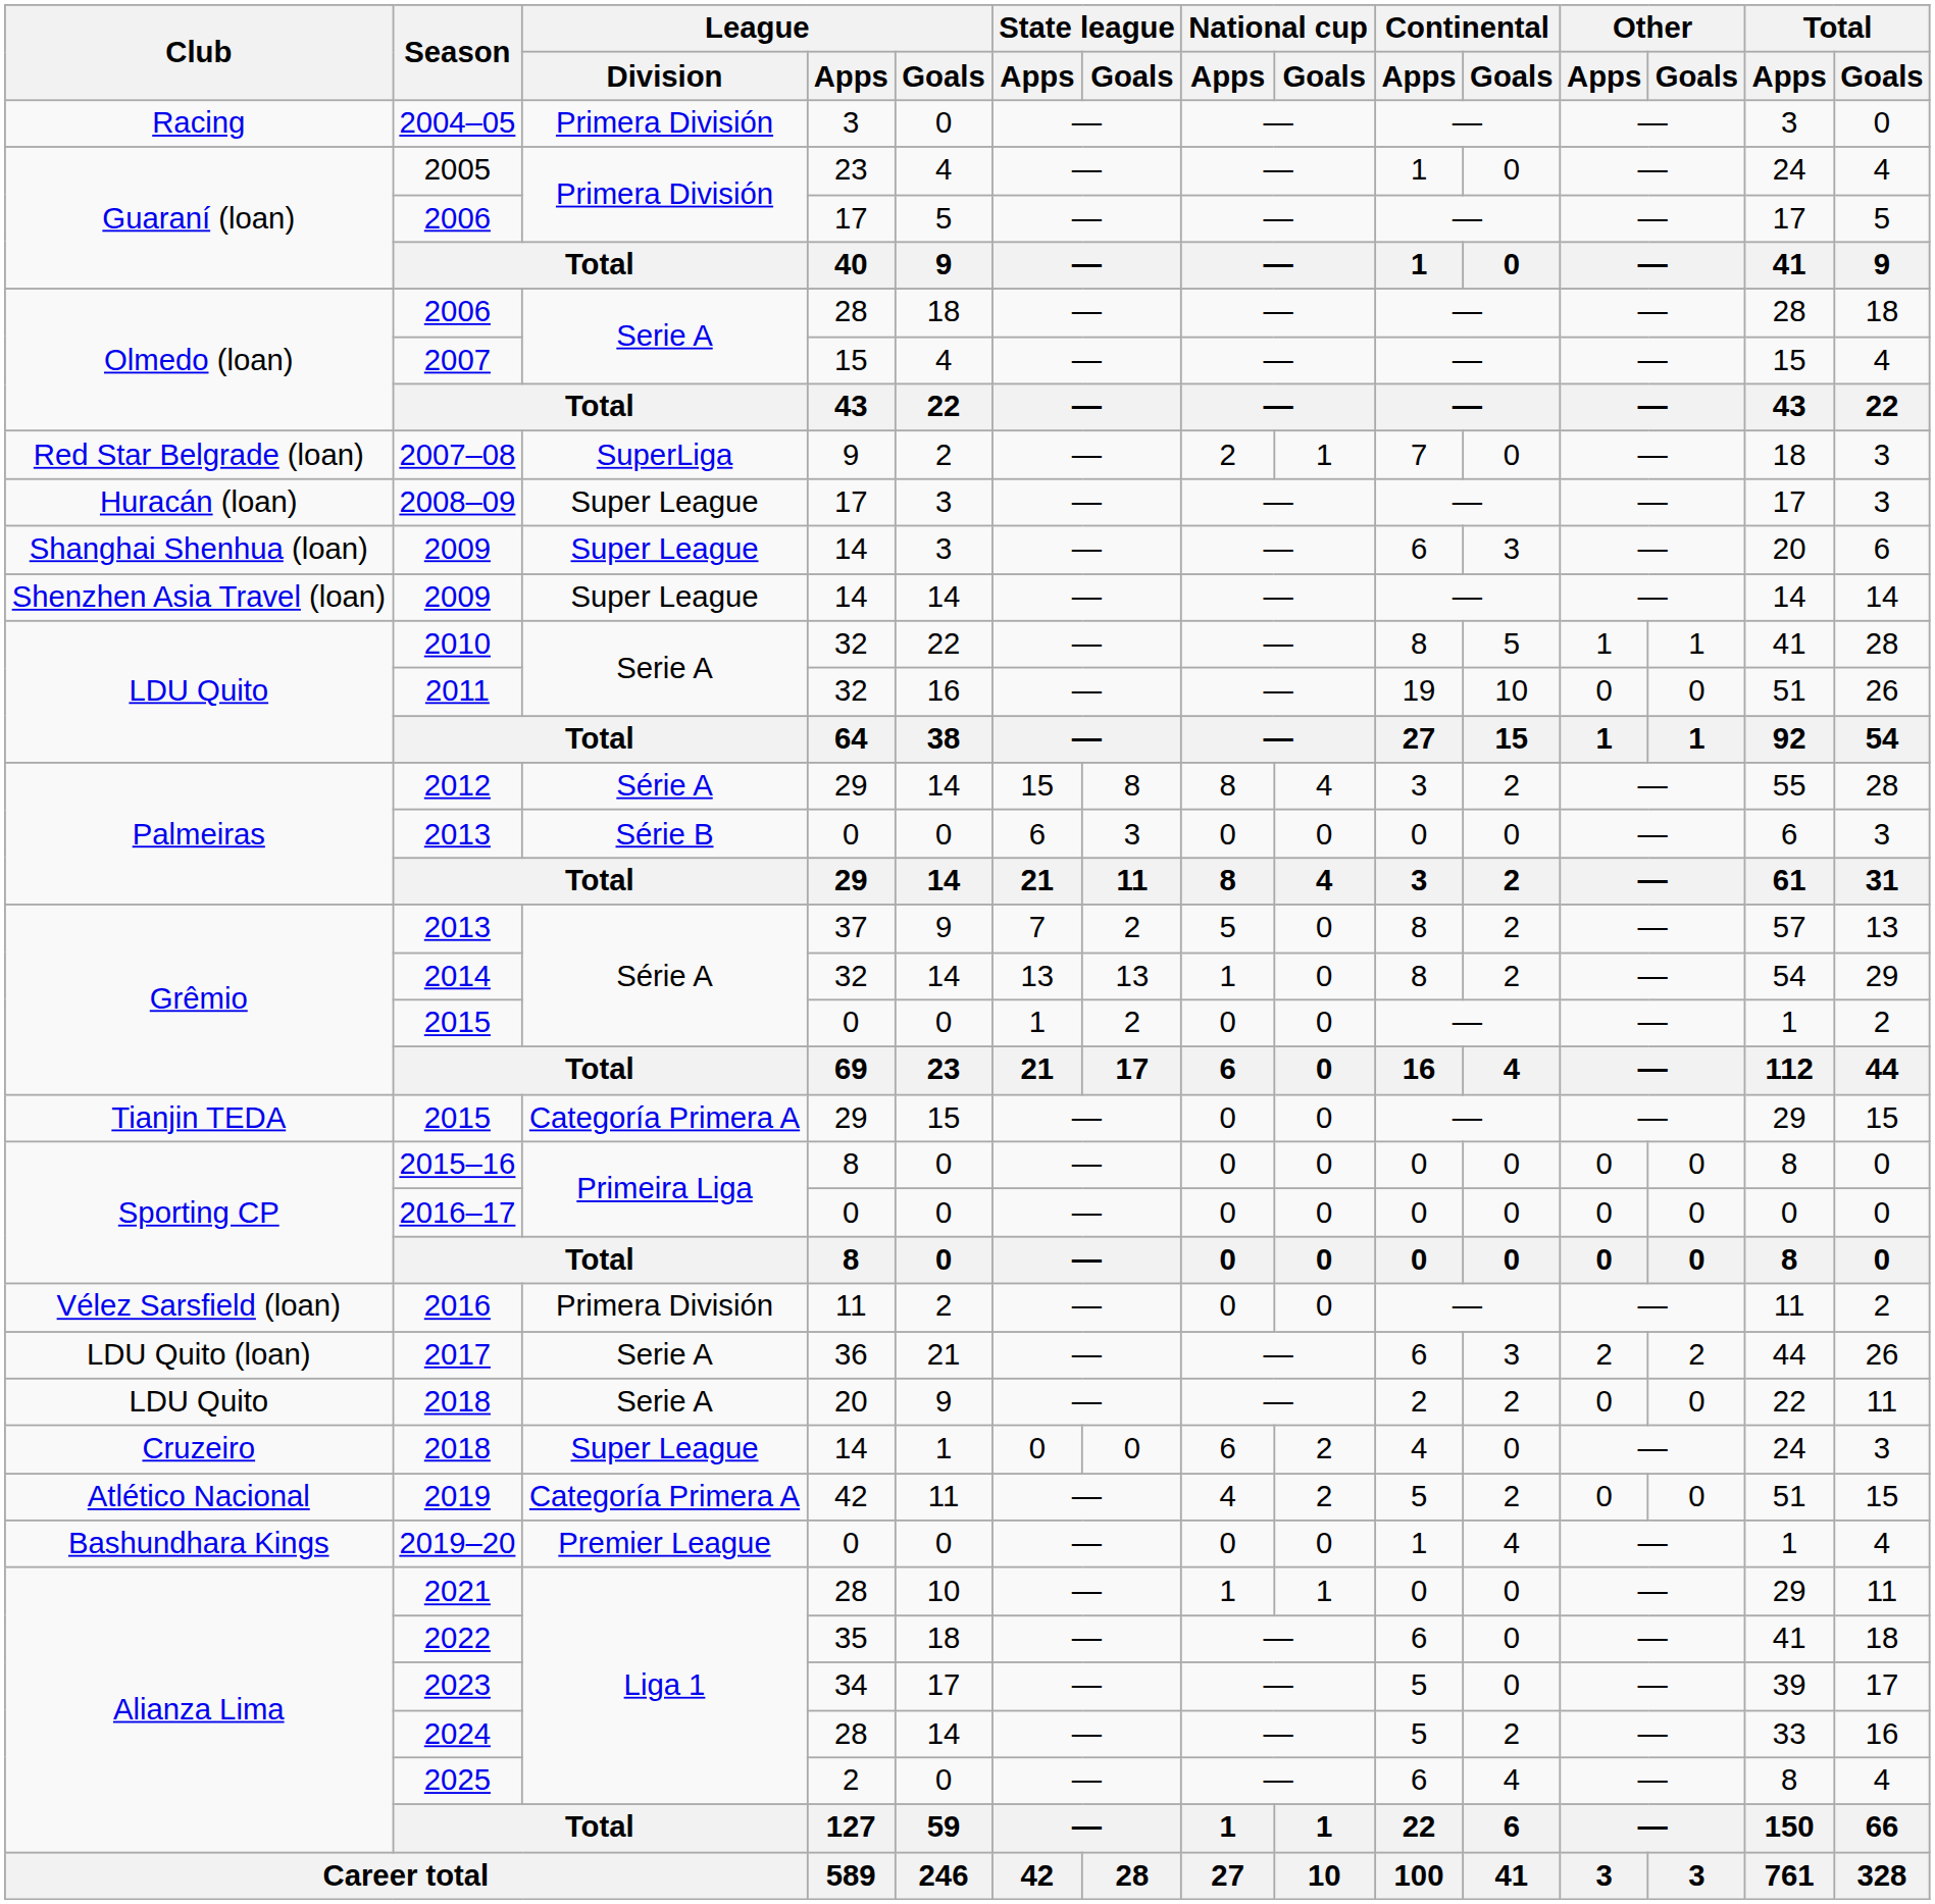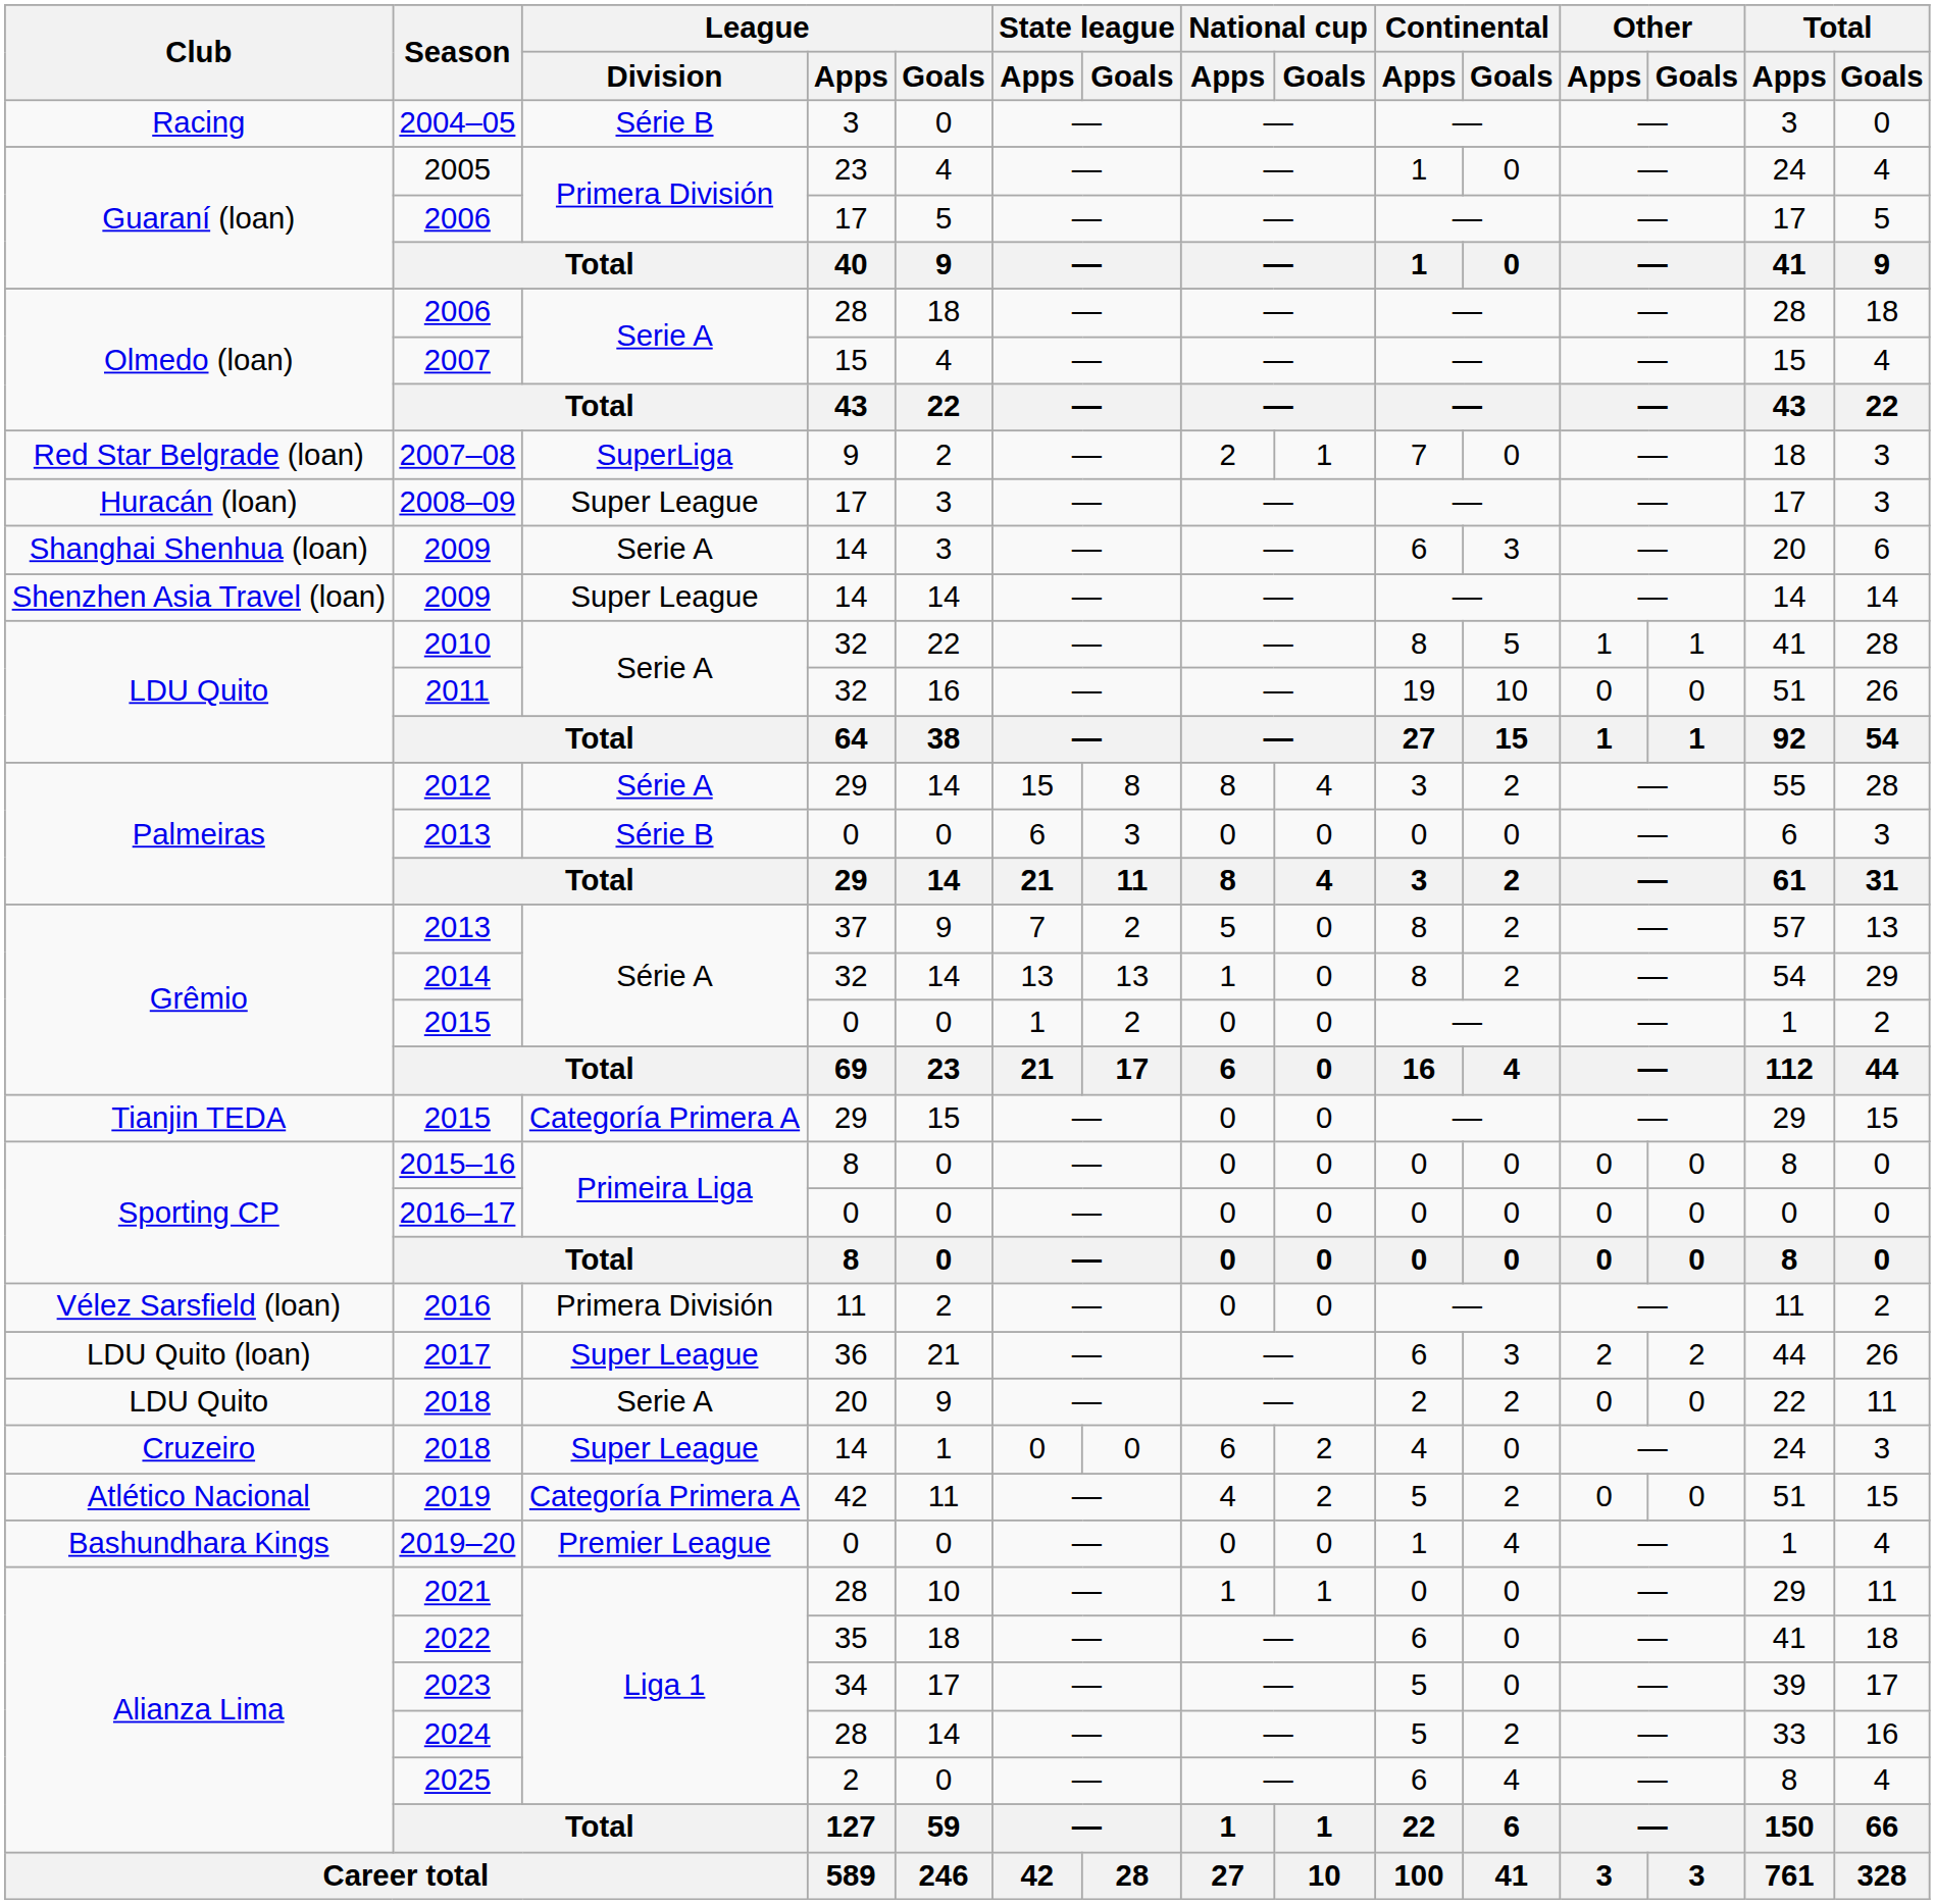2004–05 | League / Division: Primera División -> Série B
Shanghai Shenhua (loan) / 2009 | League / Division: Super League -> Serie A
2017 | League / Division: Serie A -> Super League
